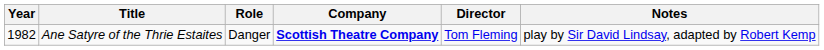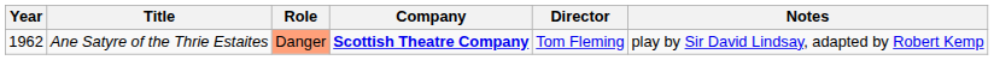Ane Satyre of the Thrie Estaites | Year: 1982 -> 1962
Ane Satyre of the Thrie Estaites | Role: no background -> lightsalmon background
